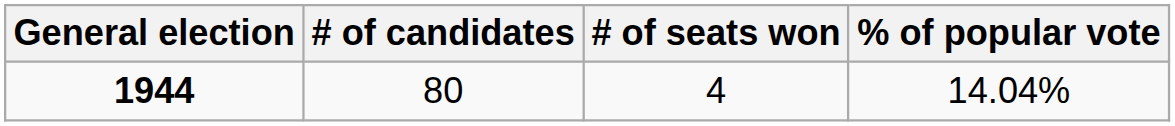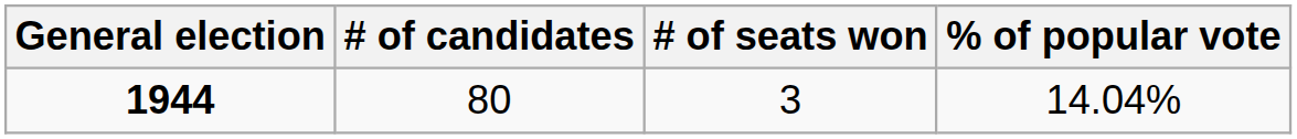1944 | # of seats won: 4 -> 3
